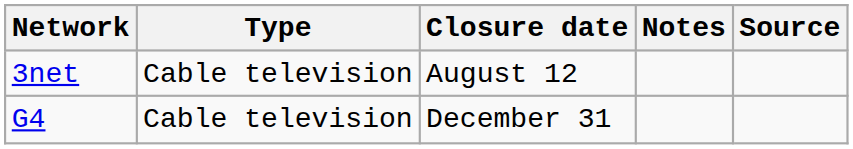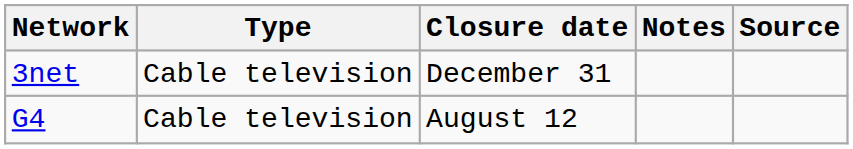3net | Closure date: August 12 -> December 31
G4 | Closure date: December 31 -> August 12
